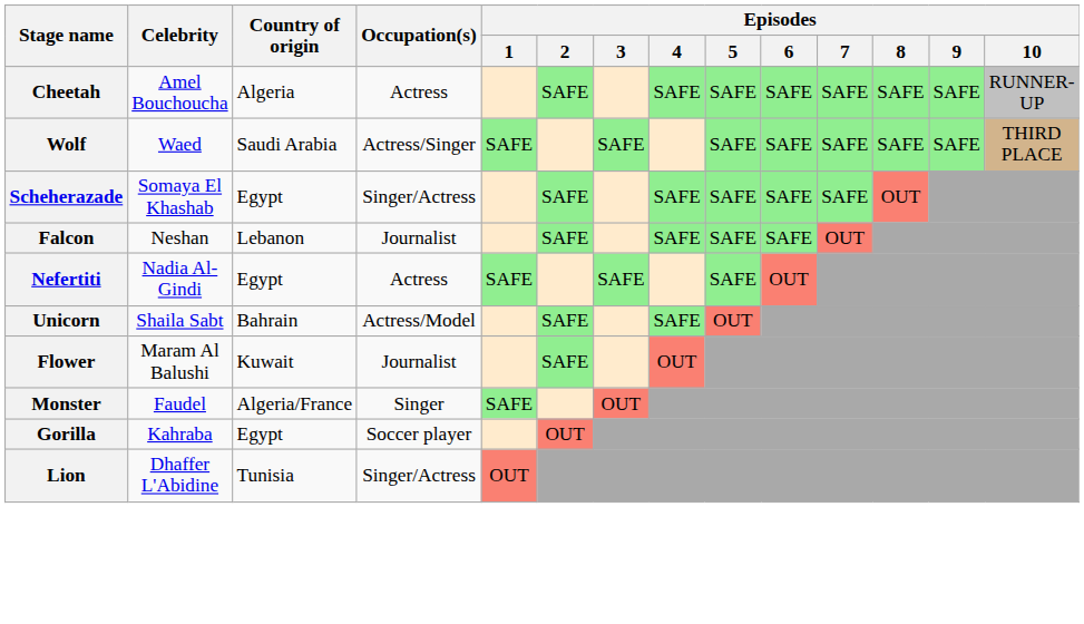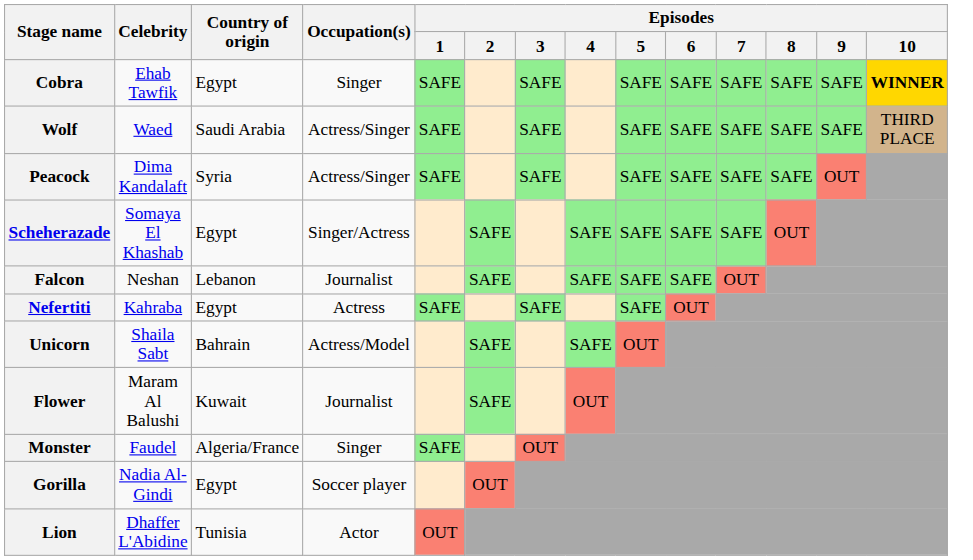+ row: Cobra | Ehab Tawfik | Egypt | Singer | SAFE | SAFE | SAFE | SAFE | SAFE | SAFE | SAFE | WINNER
- row: Cheetah | Amel Bouchoucha | Algeria | Actress | SAFE | SAFE | SAFE | SAFE | SAFE | SAFE | SAFE | RUNNER-UP
+ row: Peacock | Dima Kandalaft | Syria | Actress/Singer | SAFE | SAFE | SAFE | SAFE | SAFE | SAFE | OUT
Nefertiti | Celebrity: Nadia Al-Gindi -> Kahraba
Gorilla | Celebrity: Kahraba -> Nadia Al-Gindi
Lion | Occupation(s): Singer/Actress -> Actor
